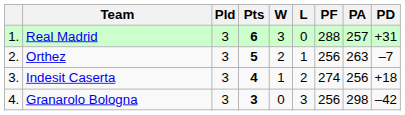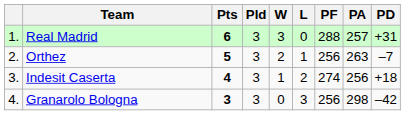columns swapped: Pld <-> Pts
